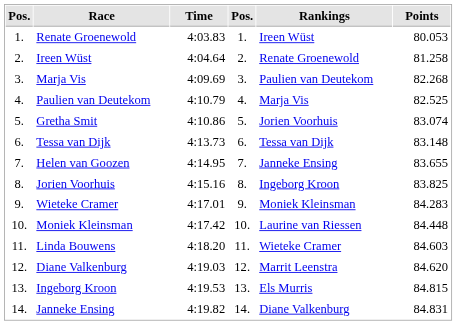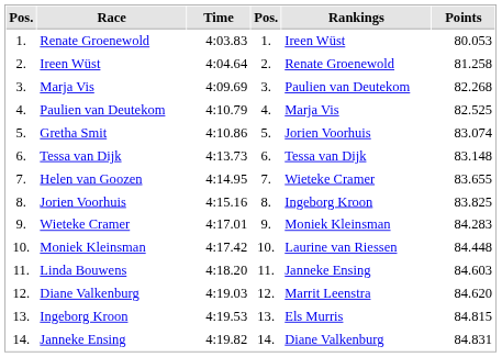Helen van Goozen | Rankings: Janneke Ensing -> Wieteke Cramer
Linda Bouwens | Rankings: Wieteke Cramer -> Janneke Ensing
